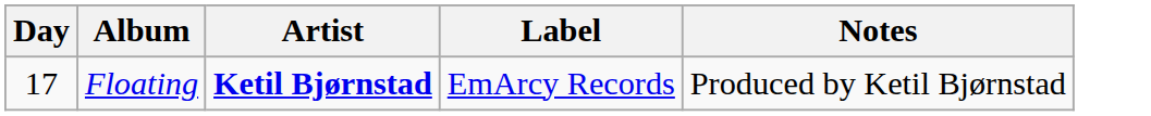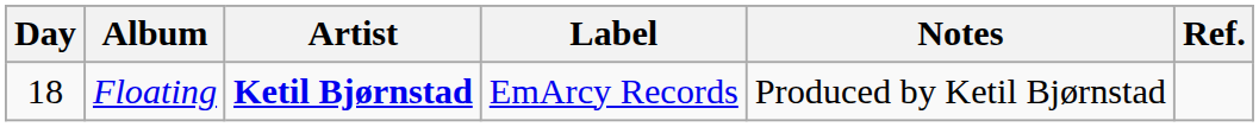+ column: Ref.
Floating | Day: 17 -> 18
